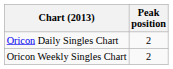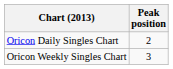Oricon Weekly Singles Chart | Peak position: 2 -> 3
